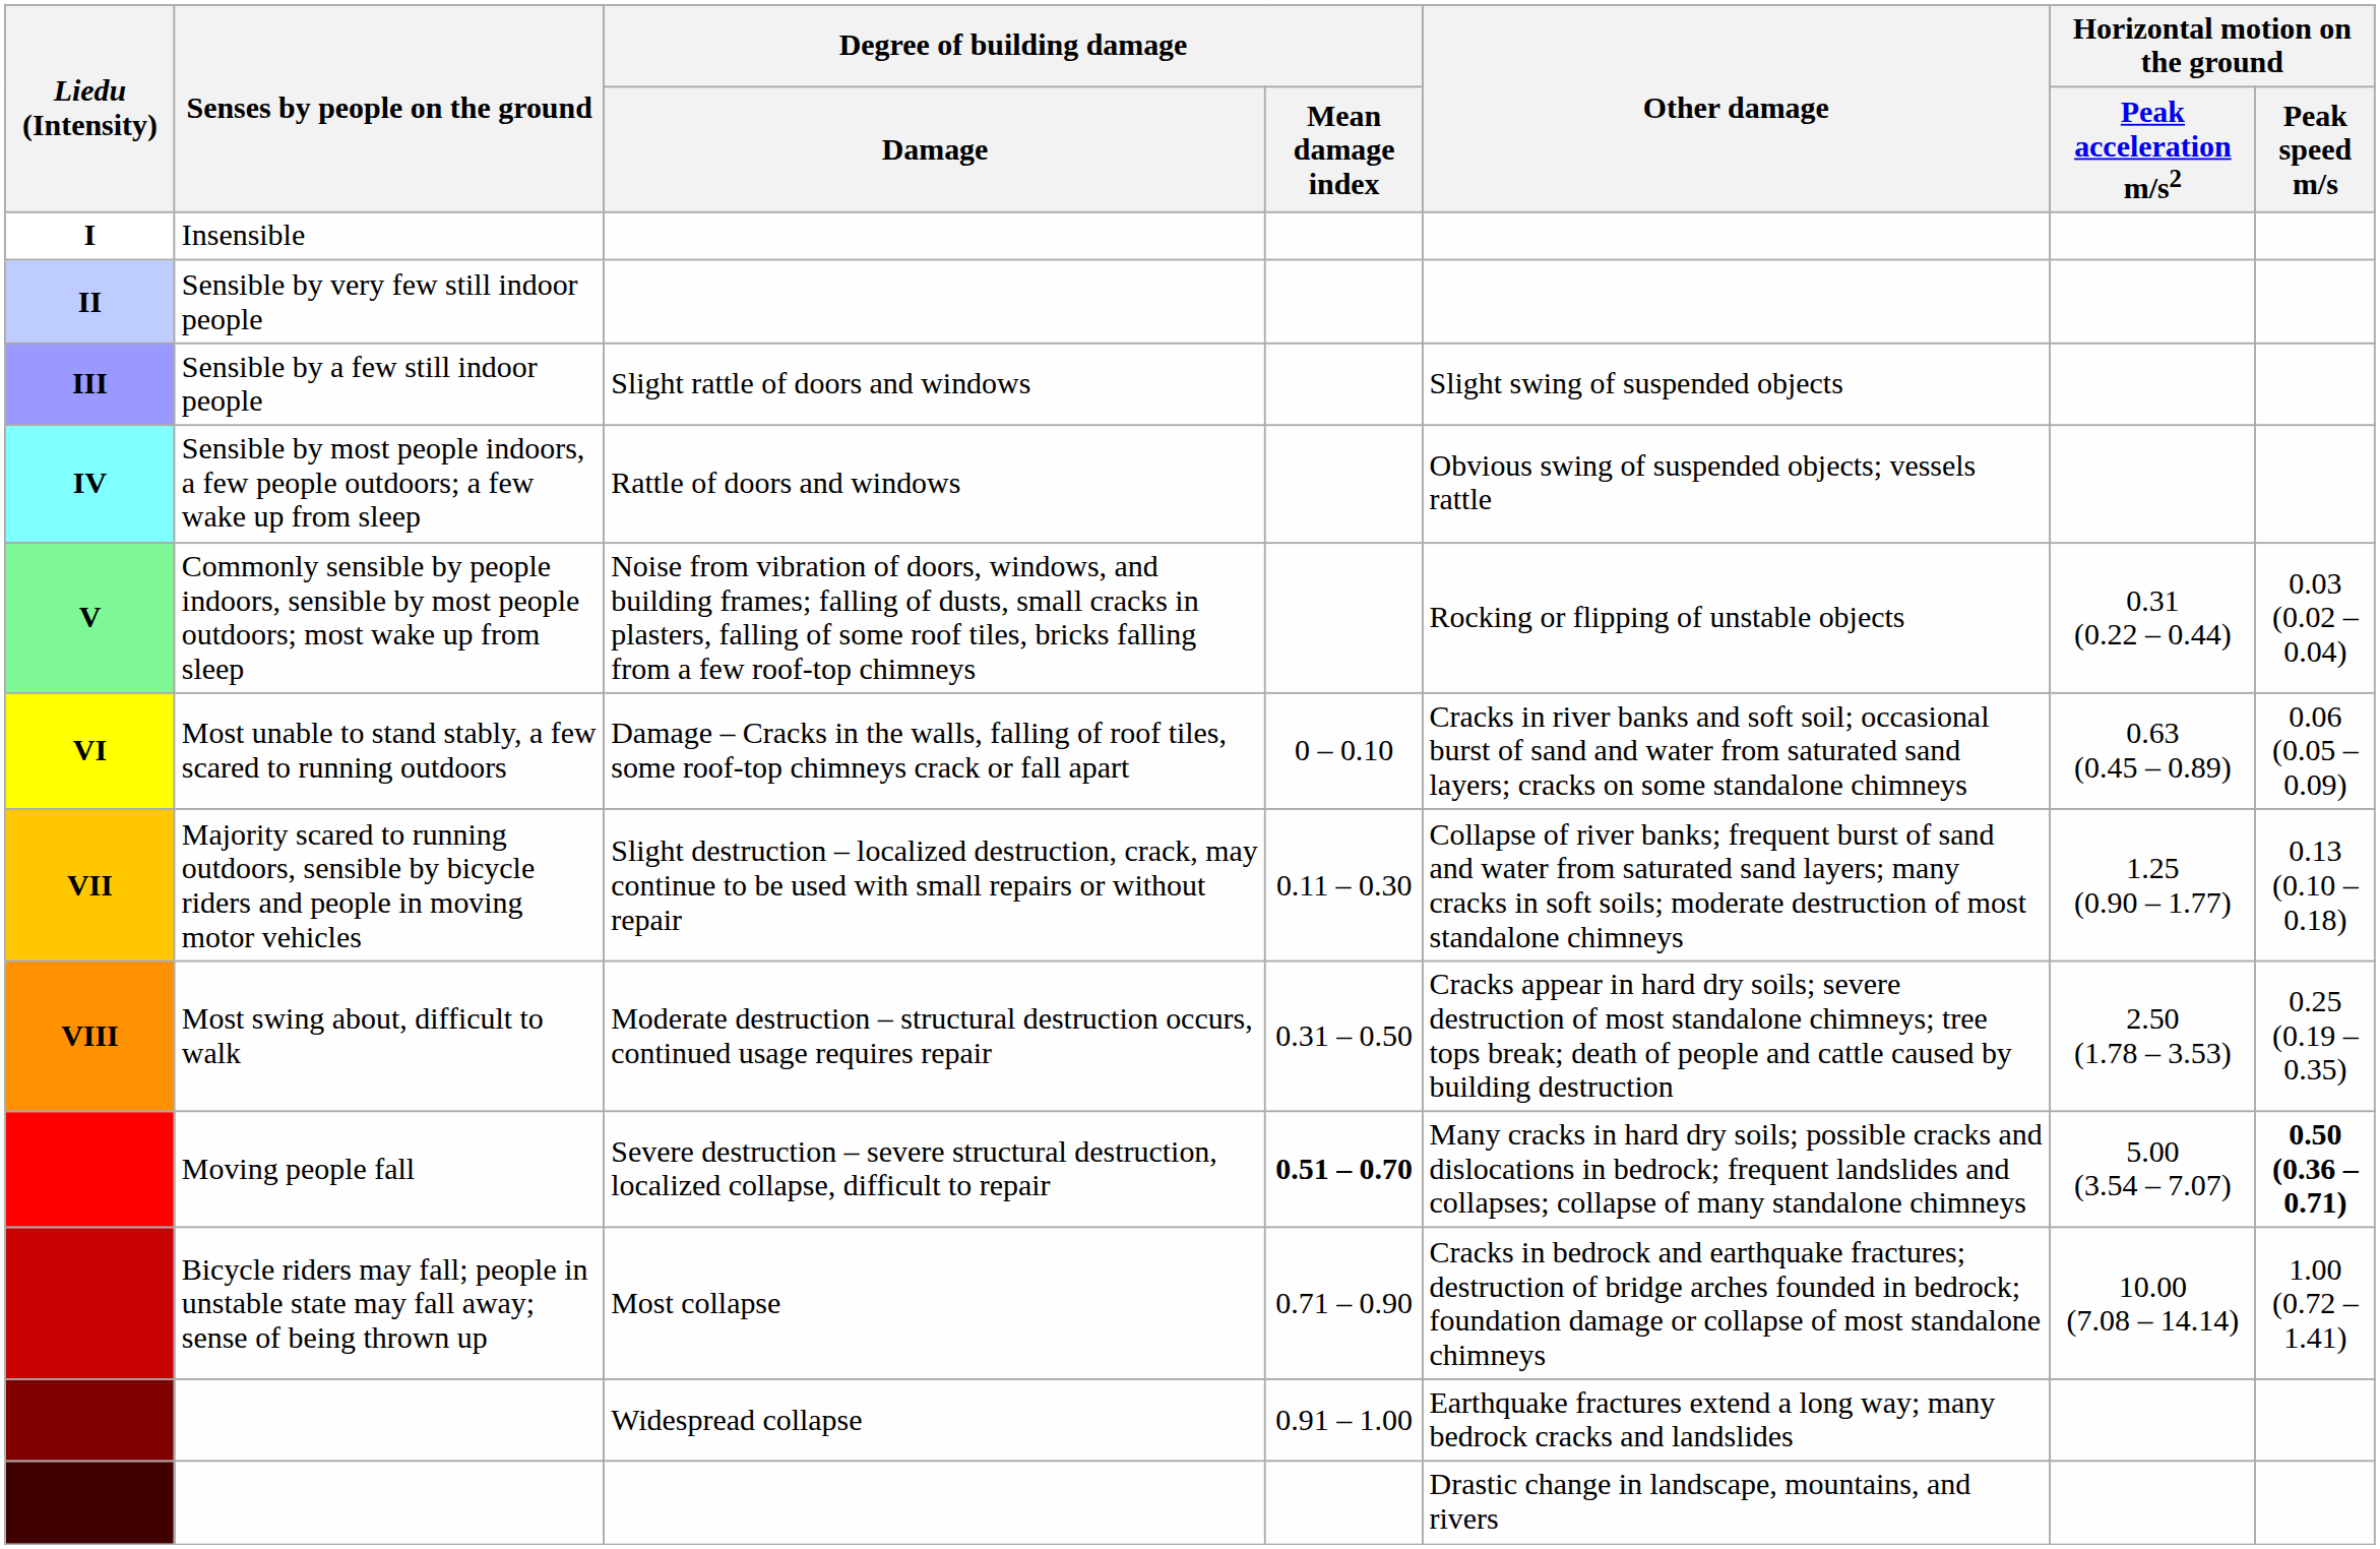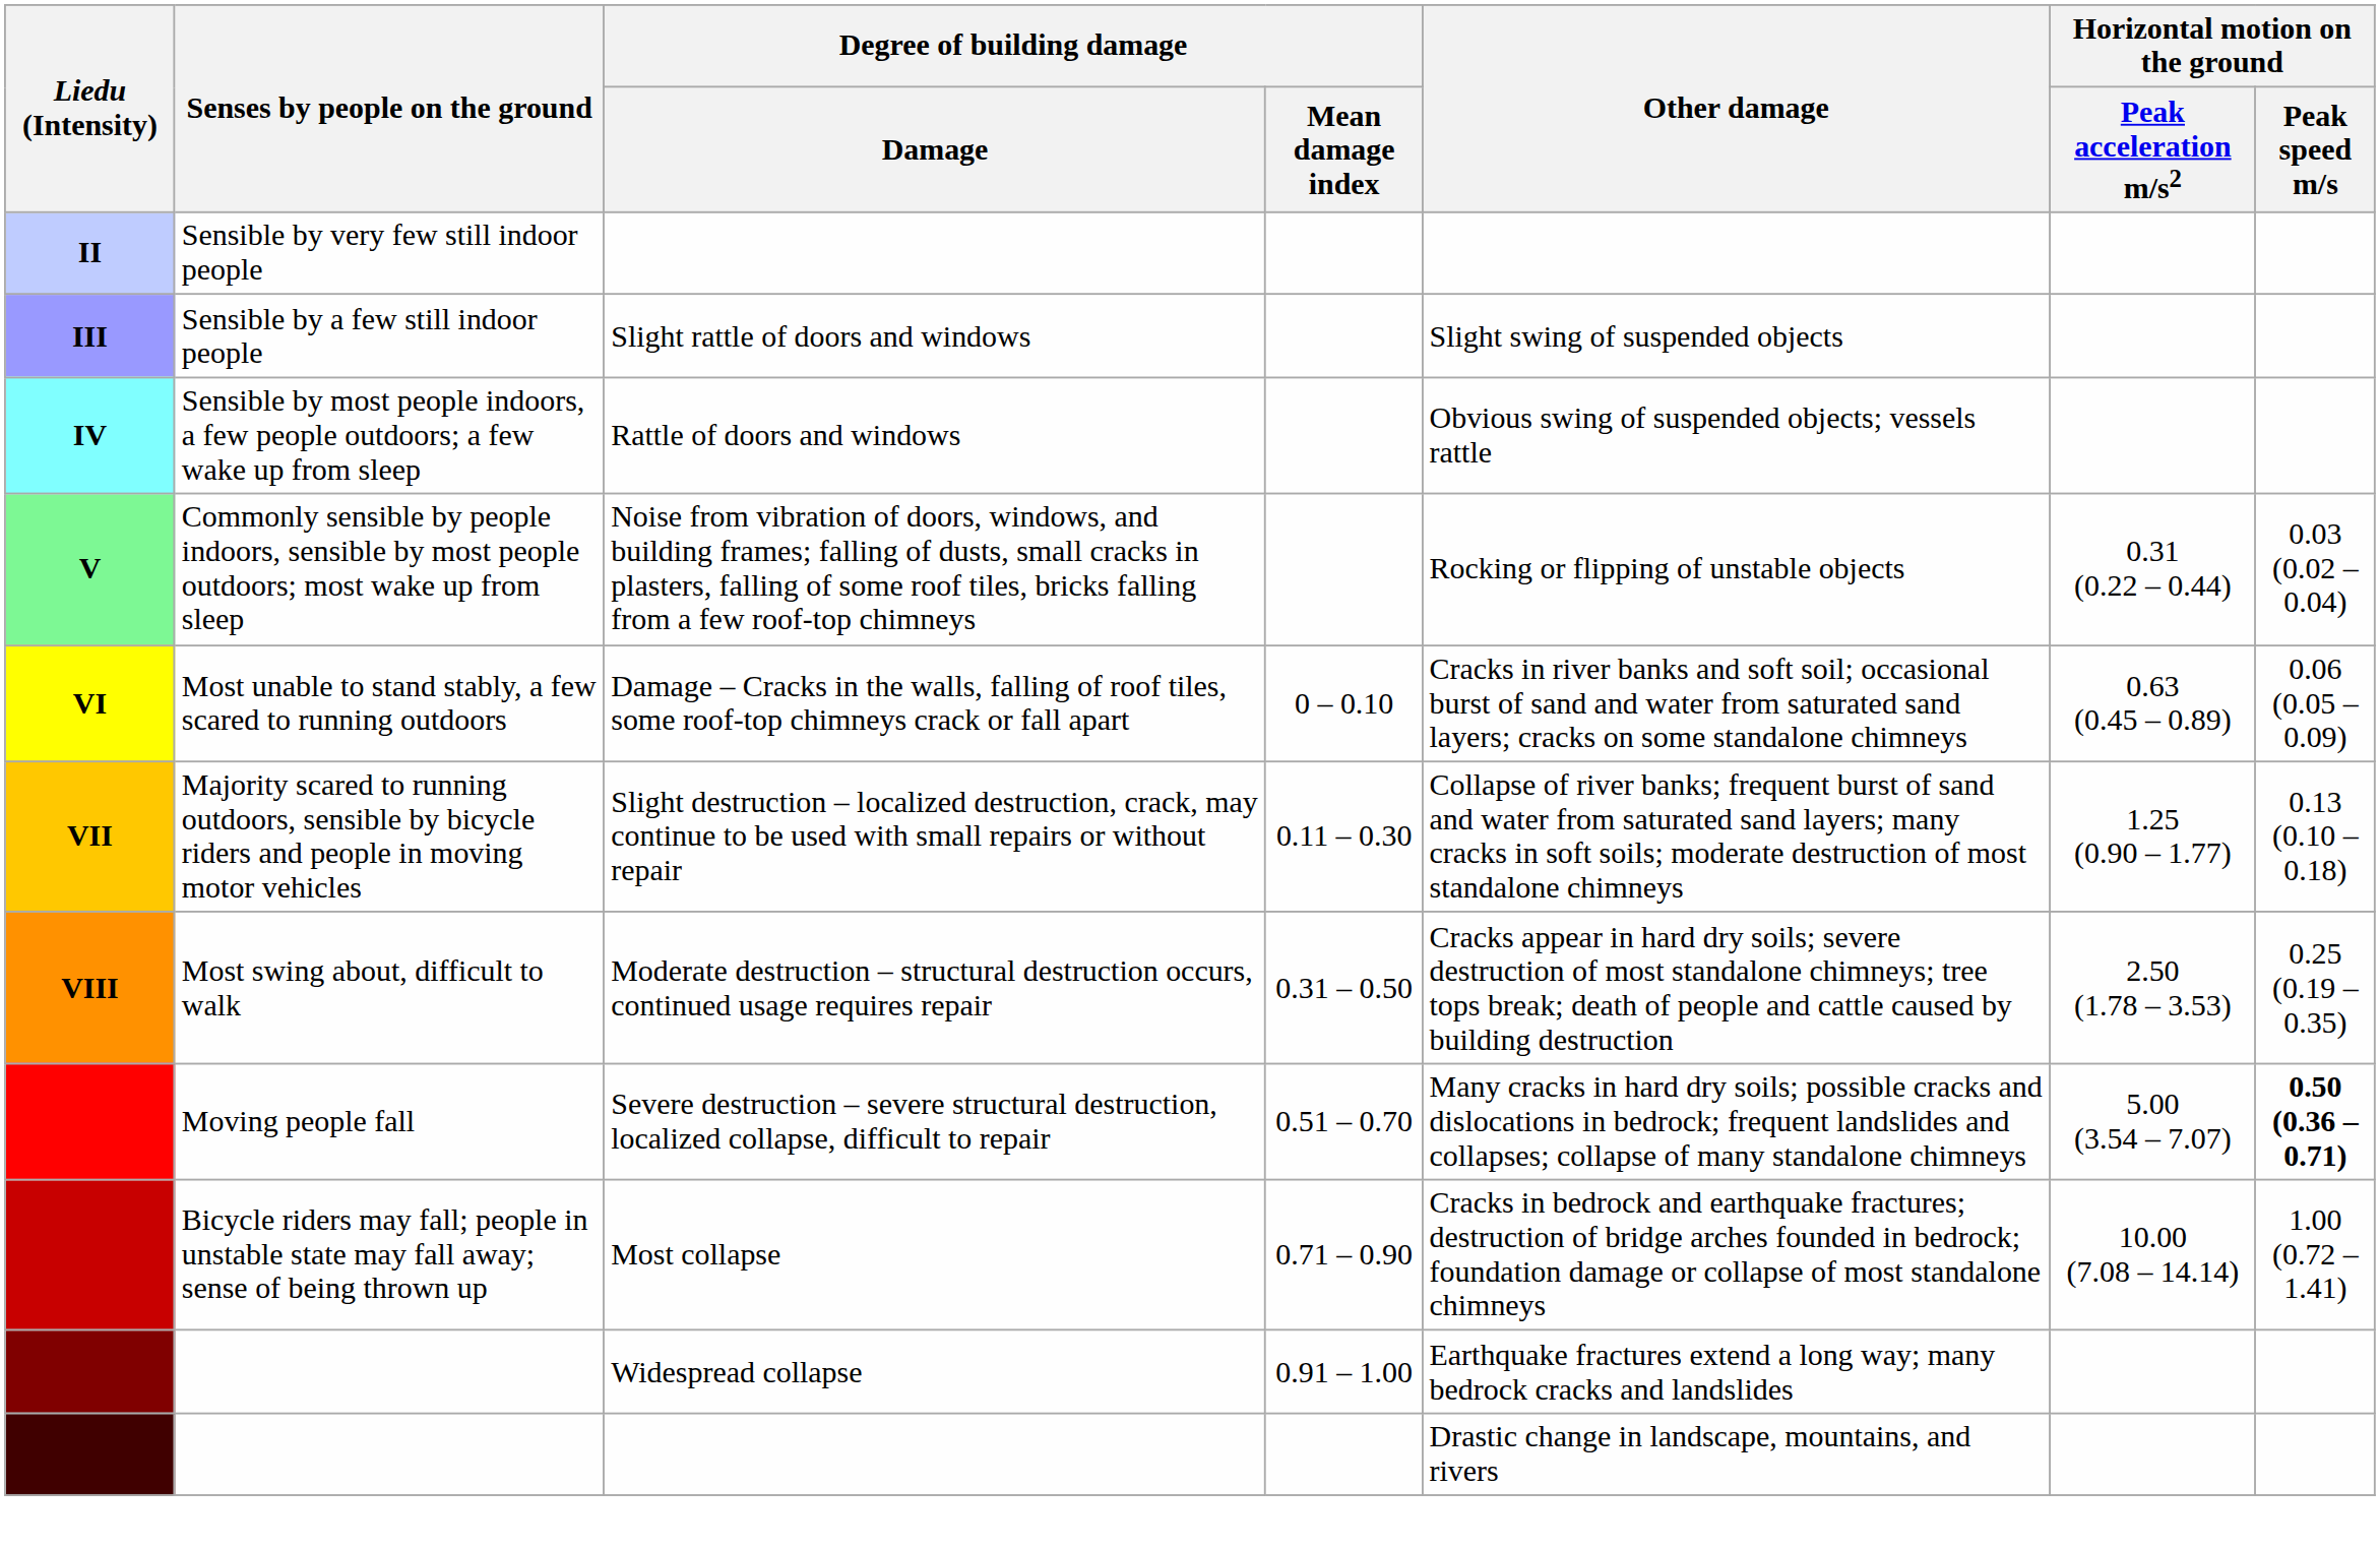- row: I | Insensible
Moving people fall | Degree of building damage / Mean damage index: bold -> normal
